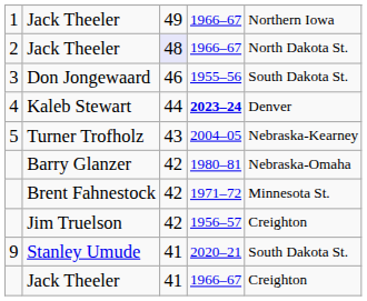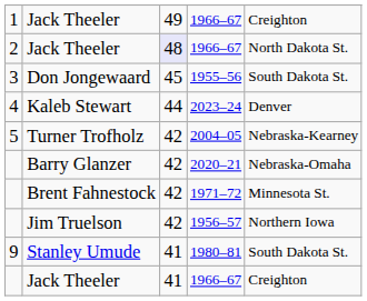1 / Jack Theeler | column 5: Northern Iowa -> Creighton
Don Jongewaard | column 3: 46 -> 45
Kaleb Stewart | column 4: bold -> normal
Turner Trofholz | column 3: 43 -> 42
Barry Glanzer | column 4: 1980–81 -> 2020–21
Jim Truelson | column 5: Creighton -> Northern Iowa
Stanley Umude | column 4: 2020–21 -> 1980–81
